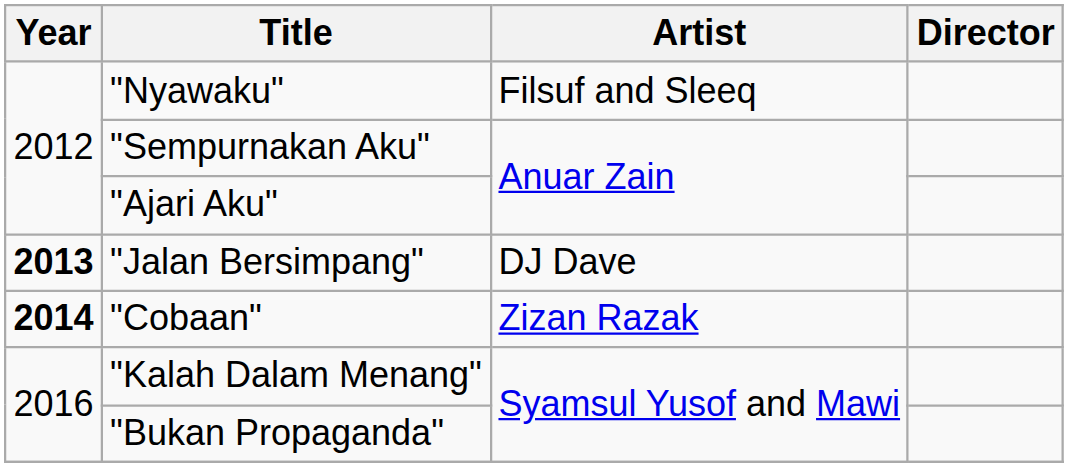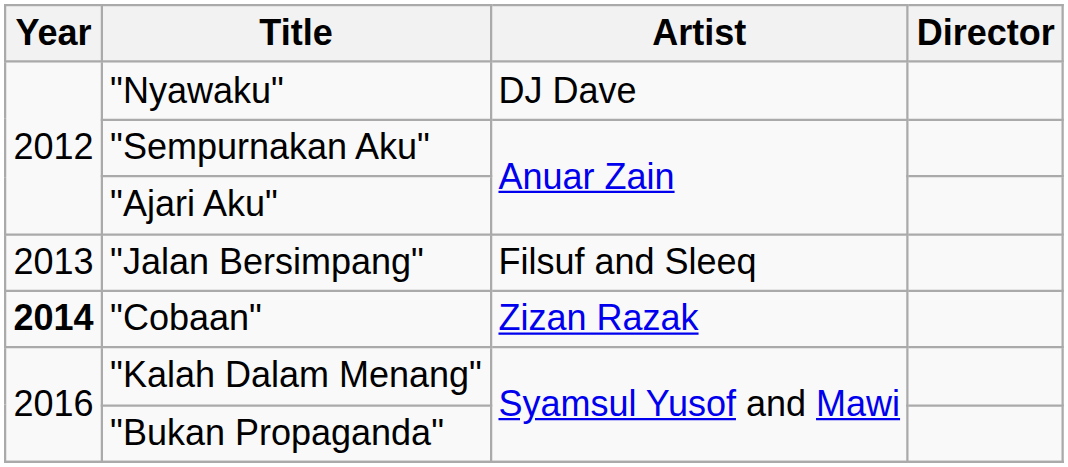"Nyawaku" | Artist: Filsuf and Sleeq -> DJ Dave
"Jalan Bersimpang" | Year: bold -> normal
"Jalan Bersimpang" | Artist: DJ Dave -> Filsuf and Sleeq
